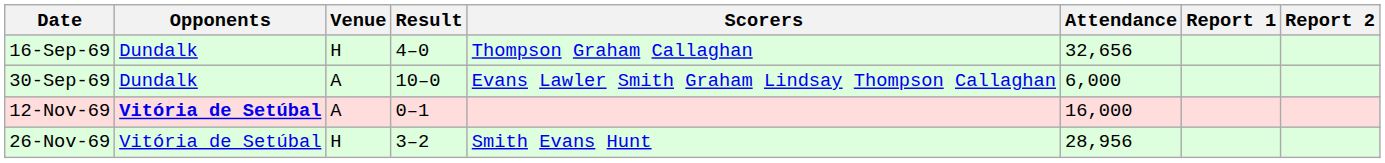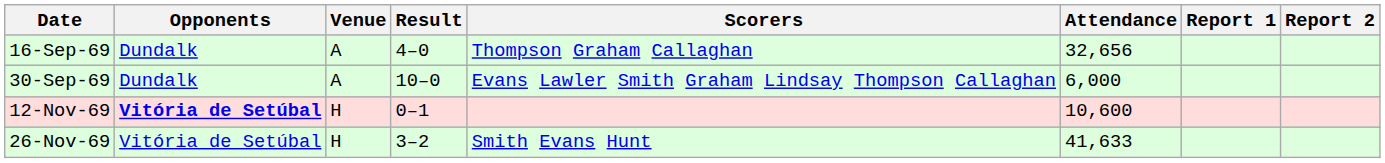16-Sep-69 | Venue: H -> A
12-Nov-69 | Venue: A -> H
12-Nov-69 | Attendance: 16,000 -> 10,600
26-Nov-69 | Attendance: 28,956 -> 41,633
